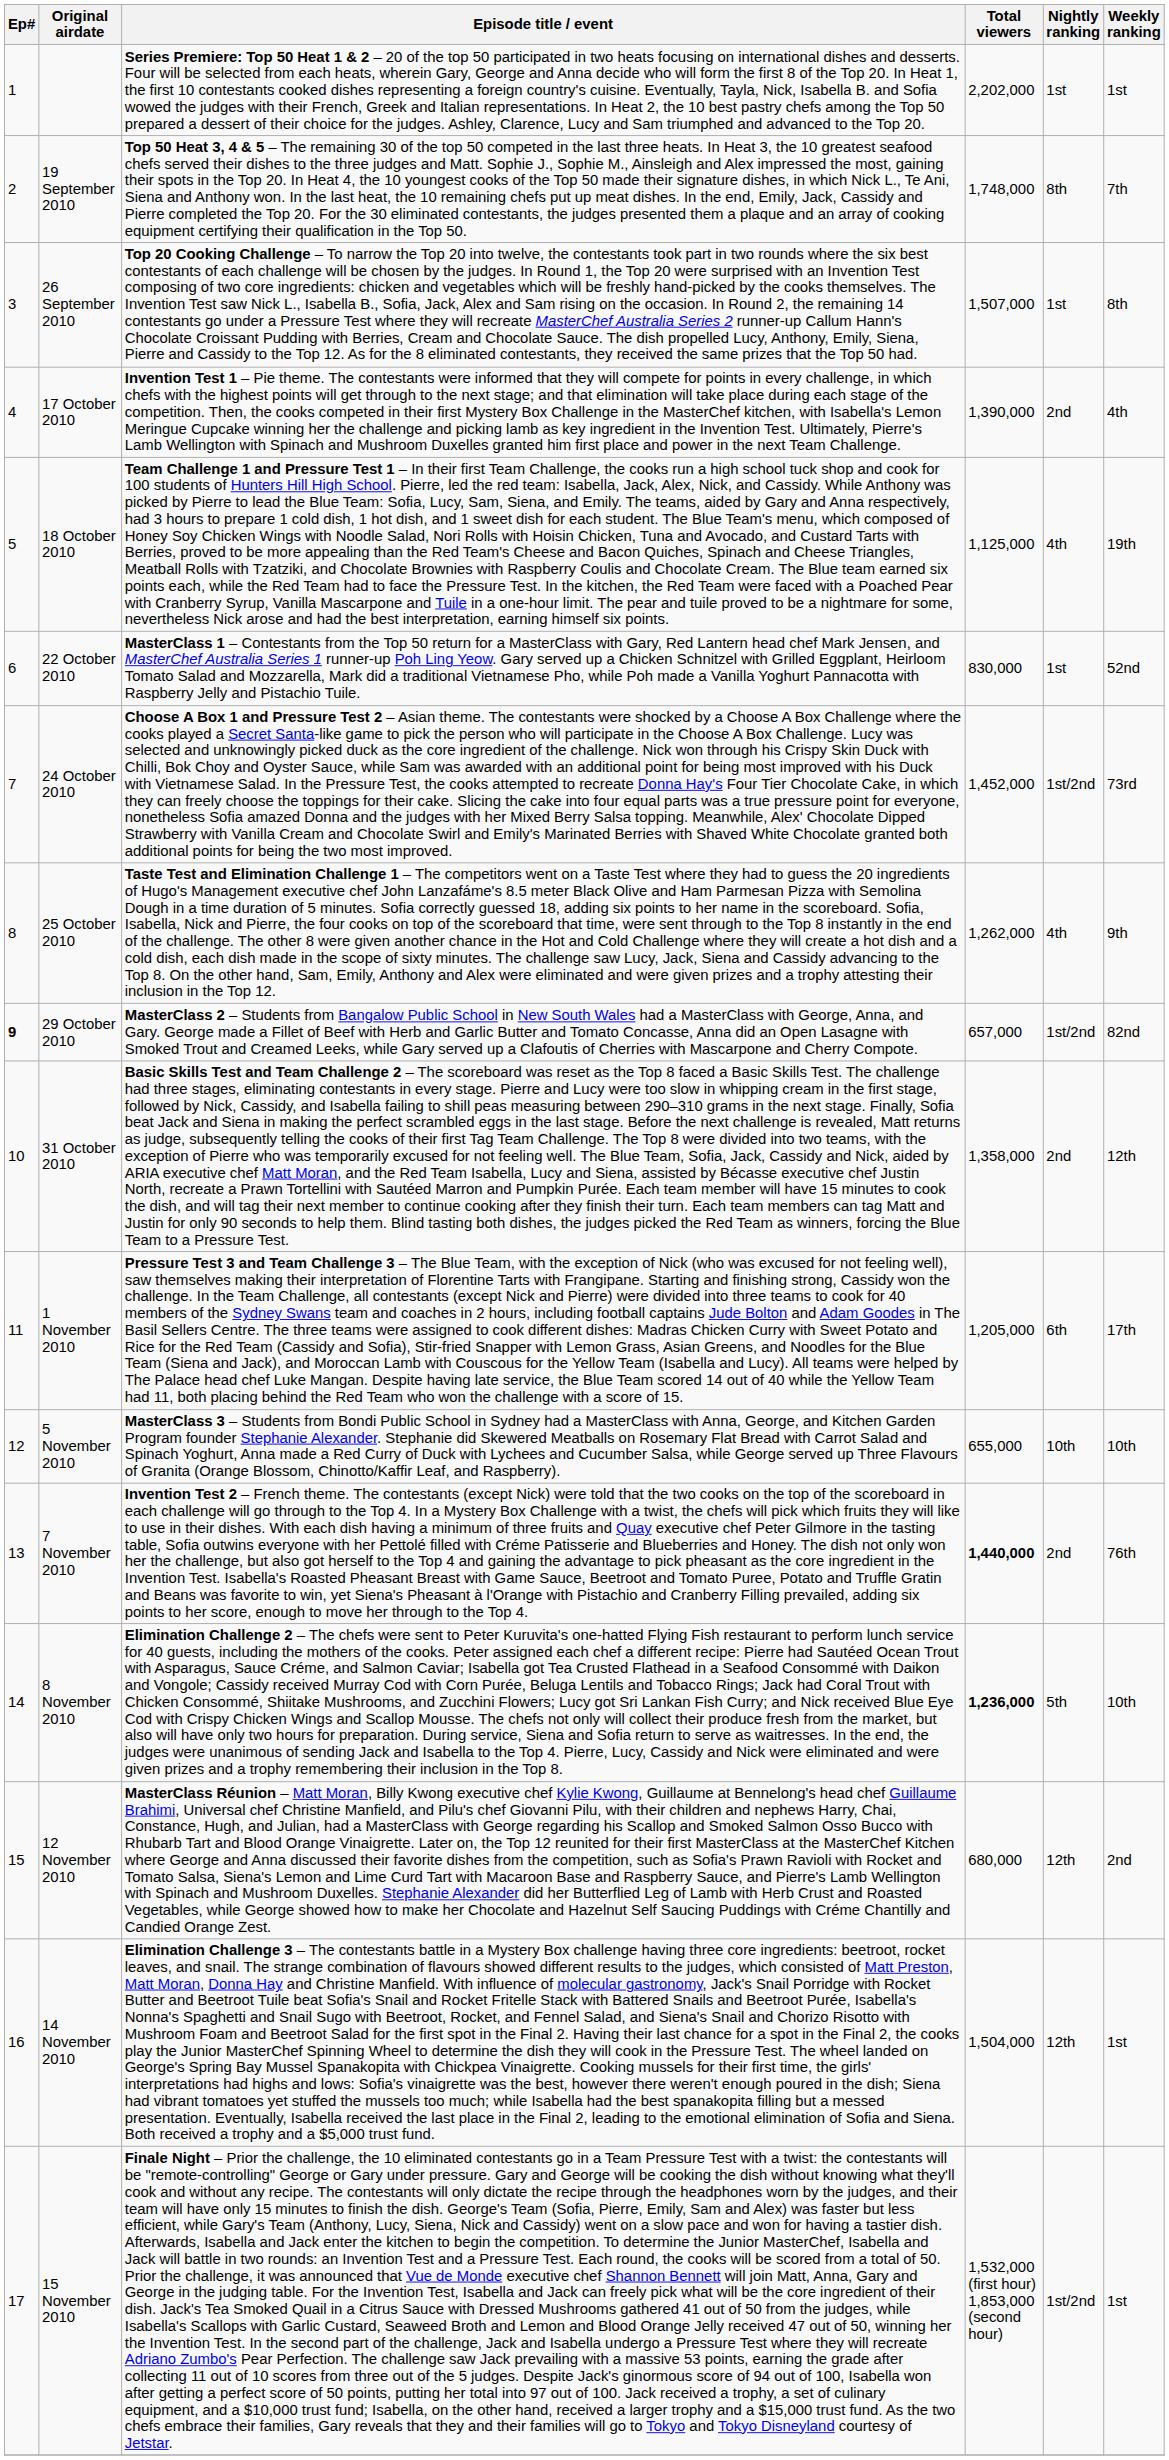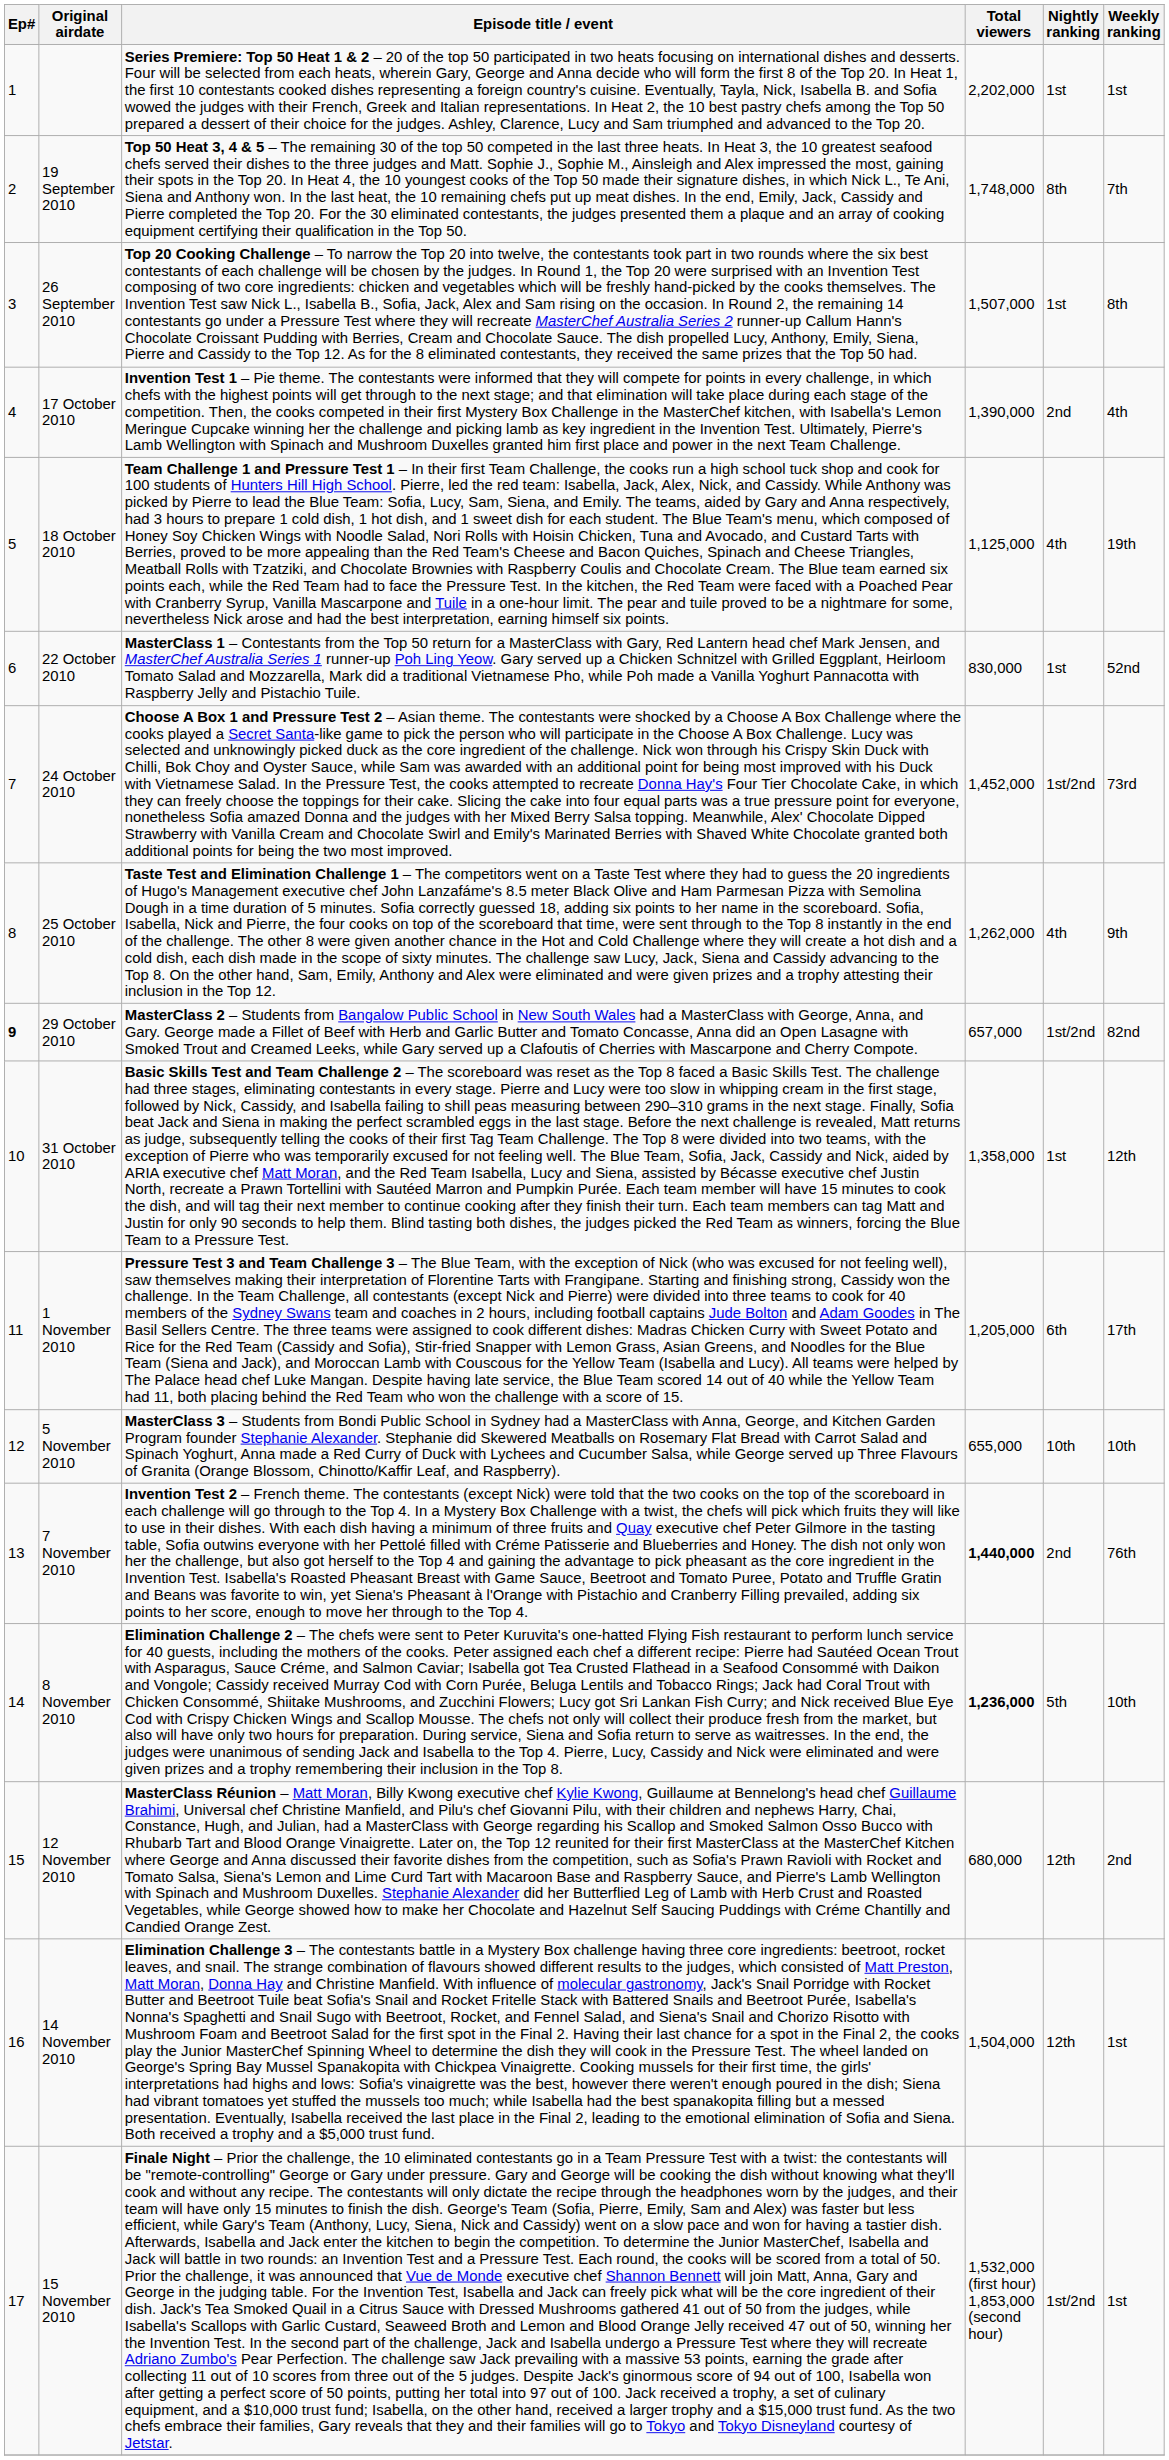31 October 2010 | Nightly ranking: 2nd -> 1st
